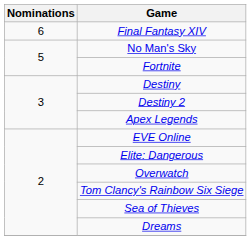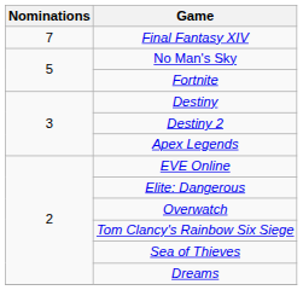Final Fantasy XIV | Nominations: 6 -> 7
